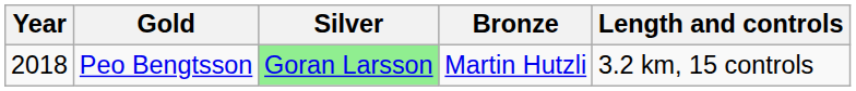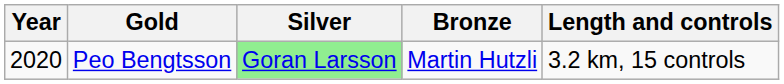Peo Bengtsson | Year: 2018 -> 2020
